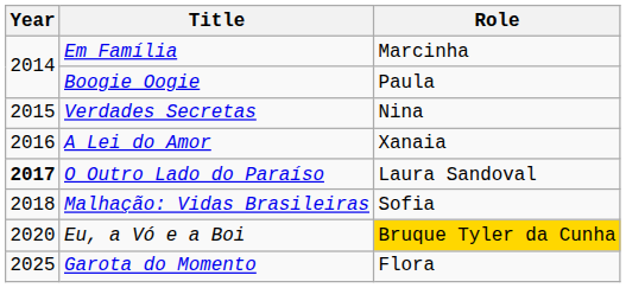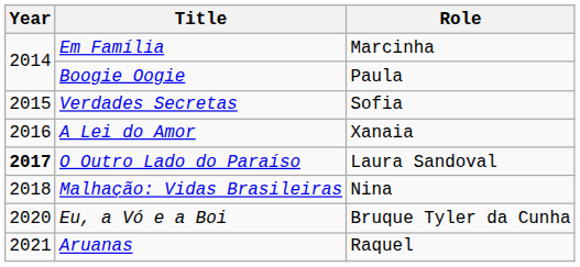Verdades Secretas | Role: Nina -> Sofia
Malhação: Vidas Brasileiras | Role: Sofia -> Nina
Eu, a Vó e a Boi | Role: gold background -> no background
+ row: 2021 | Aruanas | Raquel
- row: 2025 | Garota do Momento | Flora
